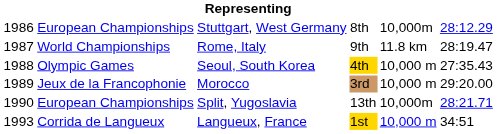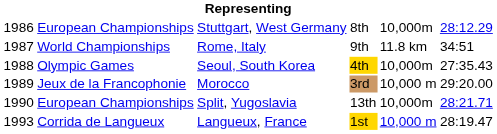Rome, Italy | column 6: 28:19.47 -> 34:51
Seoul, South Korea | column 5: 10,000 m -> 10,000m
Langueux, France | column 6: 34:51 -> 28:19.47
